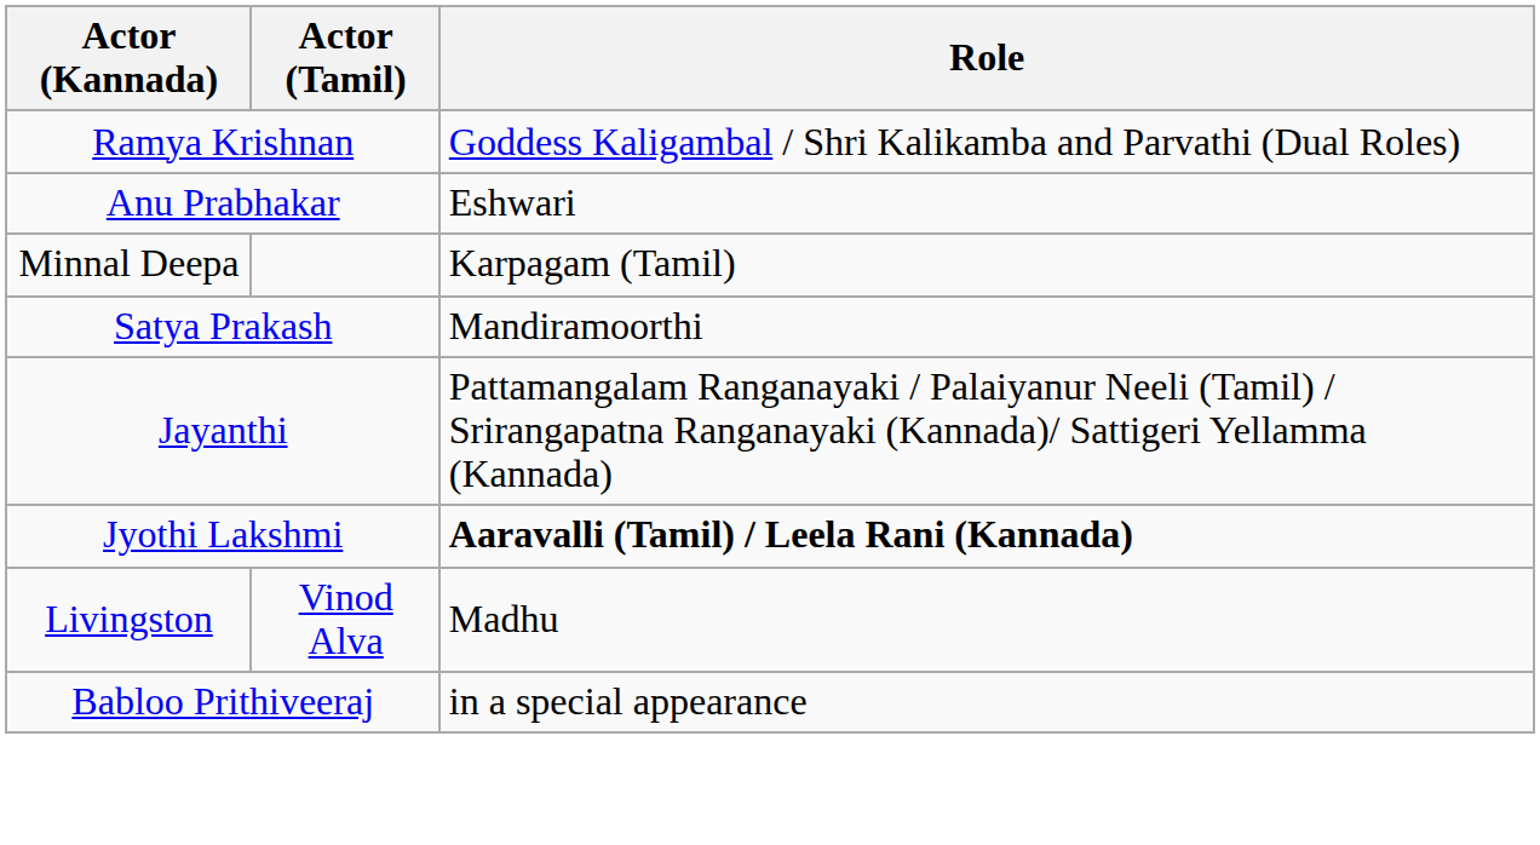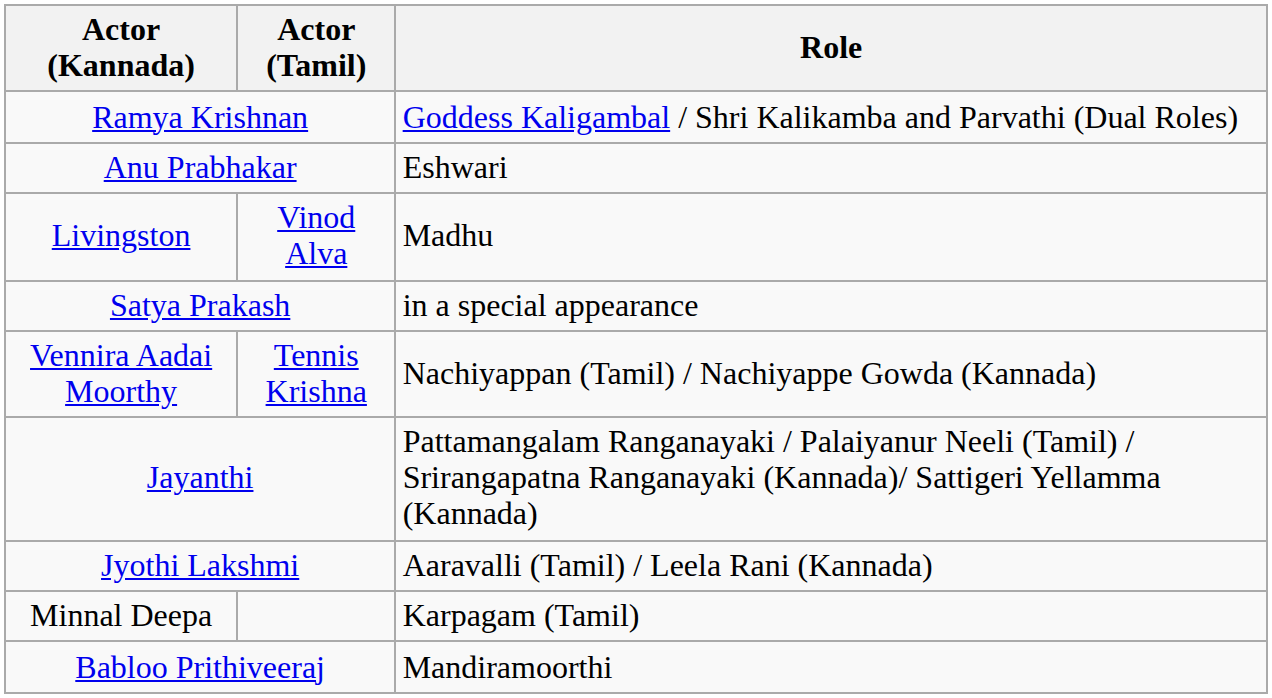rows swapped: Livingston <-> Minnal Deepa
Satya Prakash | Role: Mandiramoorthi -> in a special appearance
+ row: Vennira Aadai Moorthy | Tennis Krishna | Nachiyappan (Tamil) / Nachiyappe Gowda (Kannada)
Jyothi Lakshmi | Role: bold -> normal
Babloo Prithiveeraj | Role: in a special appearance -> Mandiramoorthi
